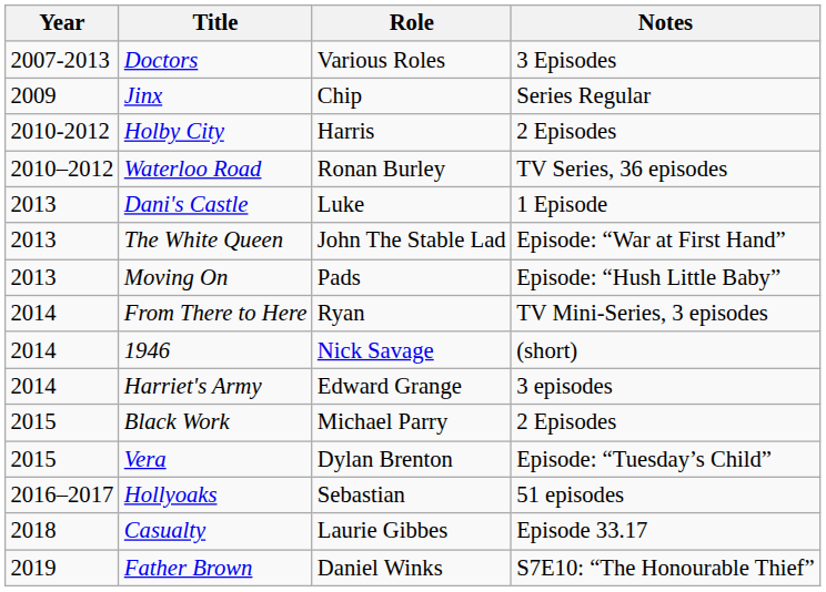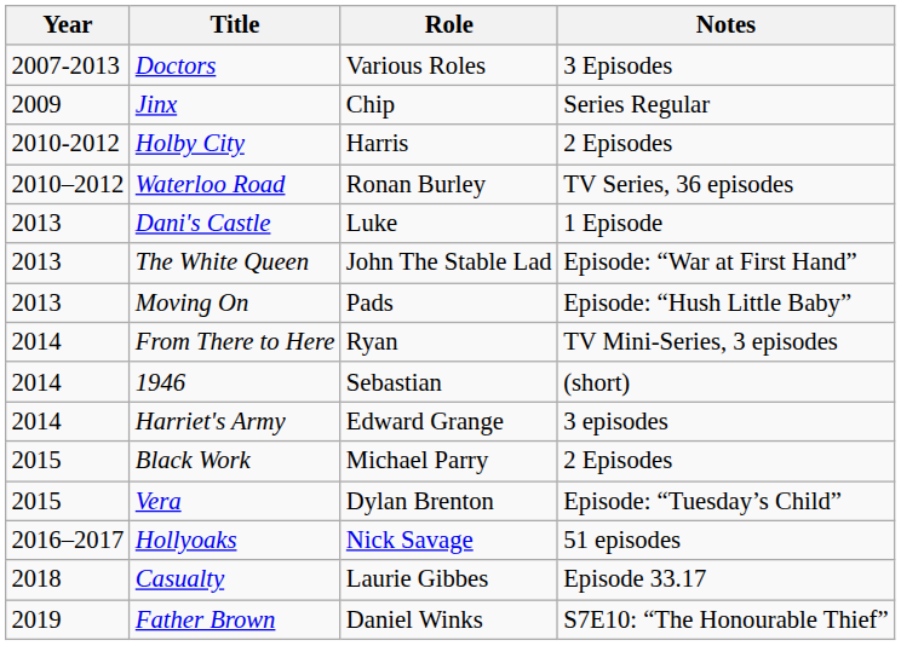1946 | Role: Nick Savage -> Sebastian
Hollyoaks | Role: Sebastian -> Nick Savage
